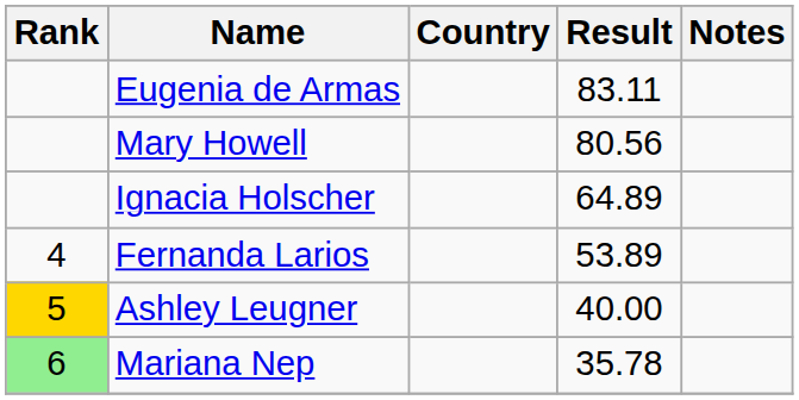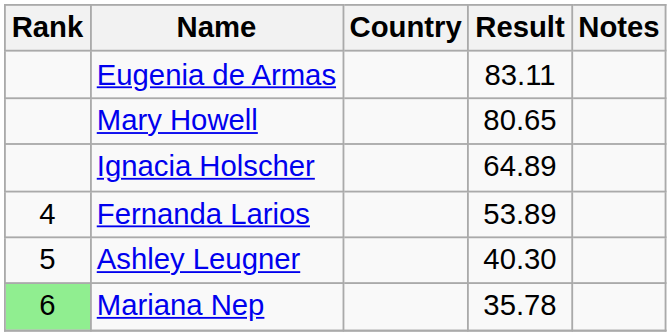Mary Howell | Result: 80.56 -> 80.65
Ashley Leugner | Rank: gold background -> no background
Ashley Leugner | Result: 40.00 -> 40.30
